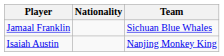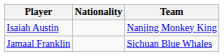rows swapped: Jamaal Franklin <-> Isaiah Austin
